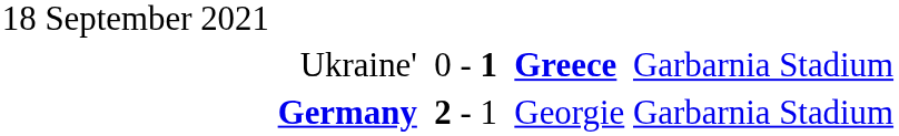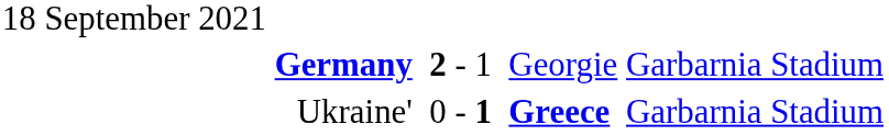rows swapped: Ukraine' <-> Germany
